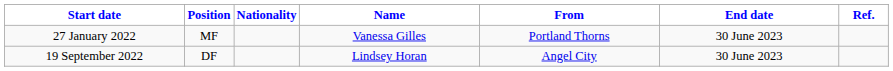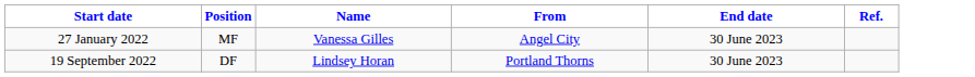- column: Nationality
27 January 2022 | From: Portland Thorns -> Angel City
19 September 2022 | From: Angel City -> Portland Thorns
